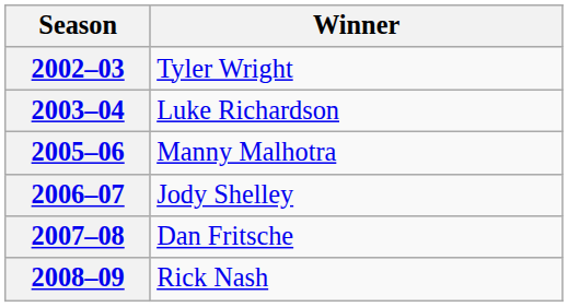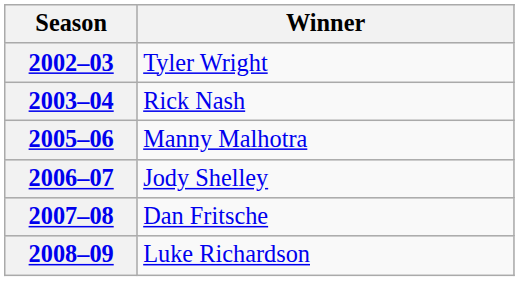2003–04 | Winner: Luke Richardson -> Rick Nash
2008–09 | Winner: Rick Nash -> Luke Richardson
